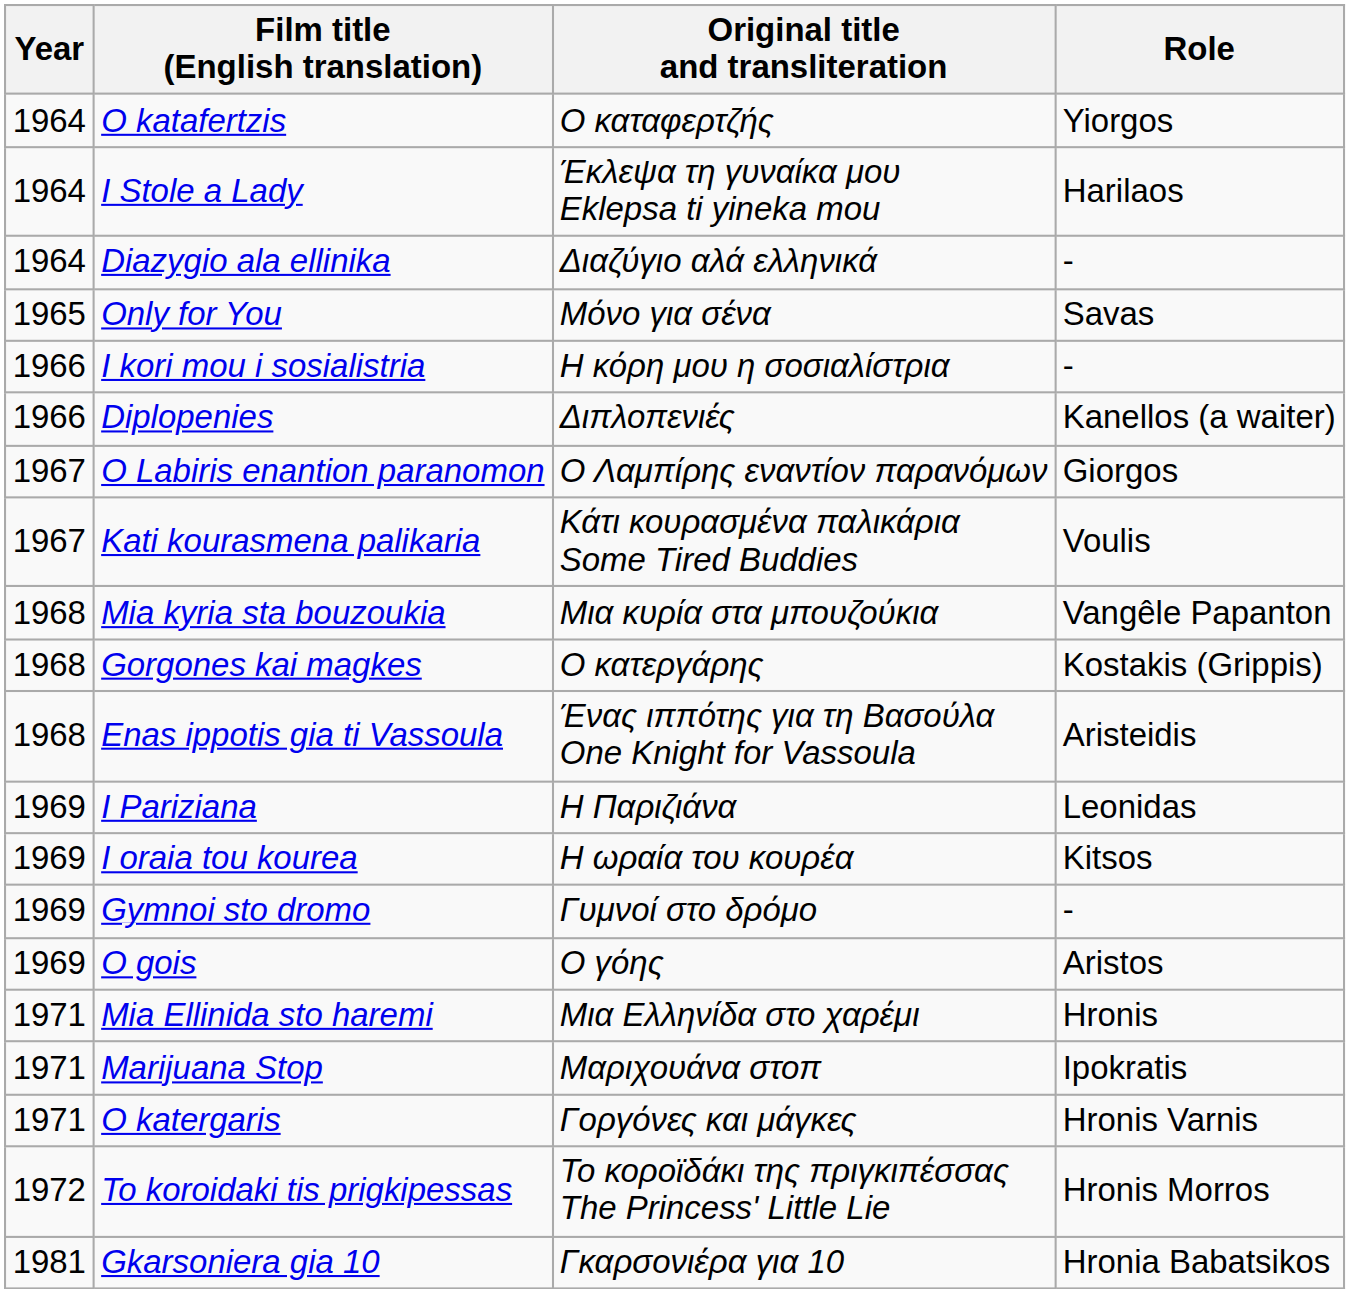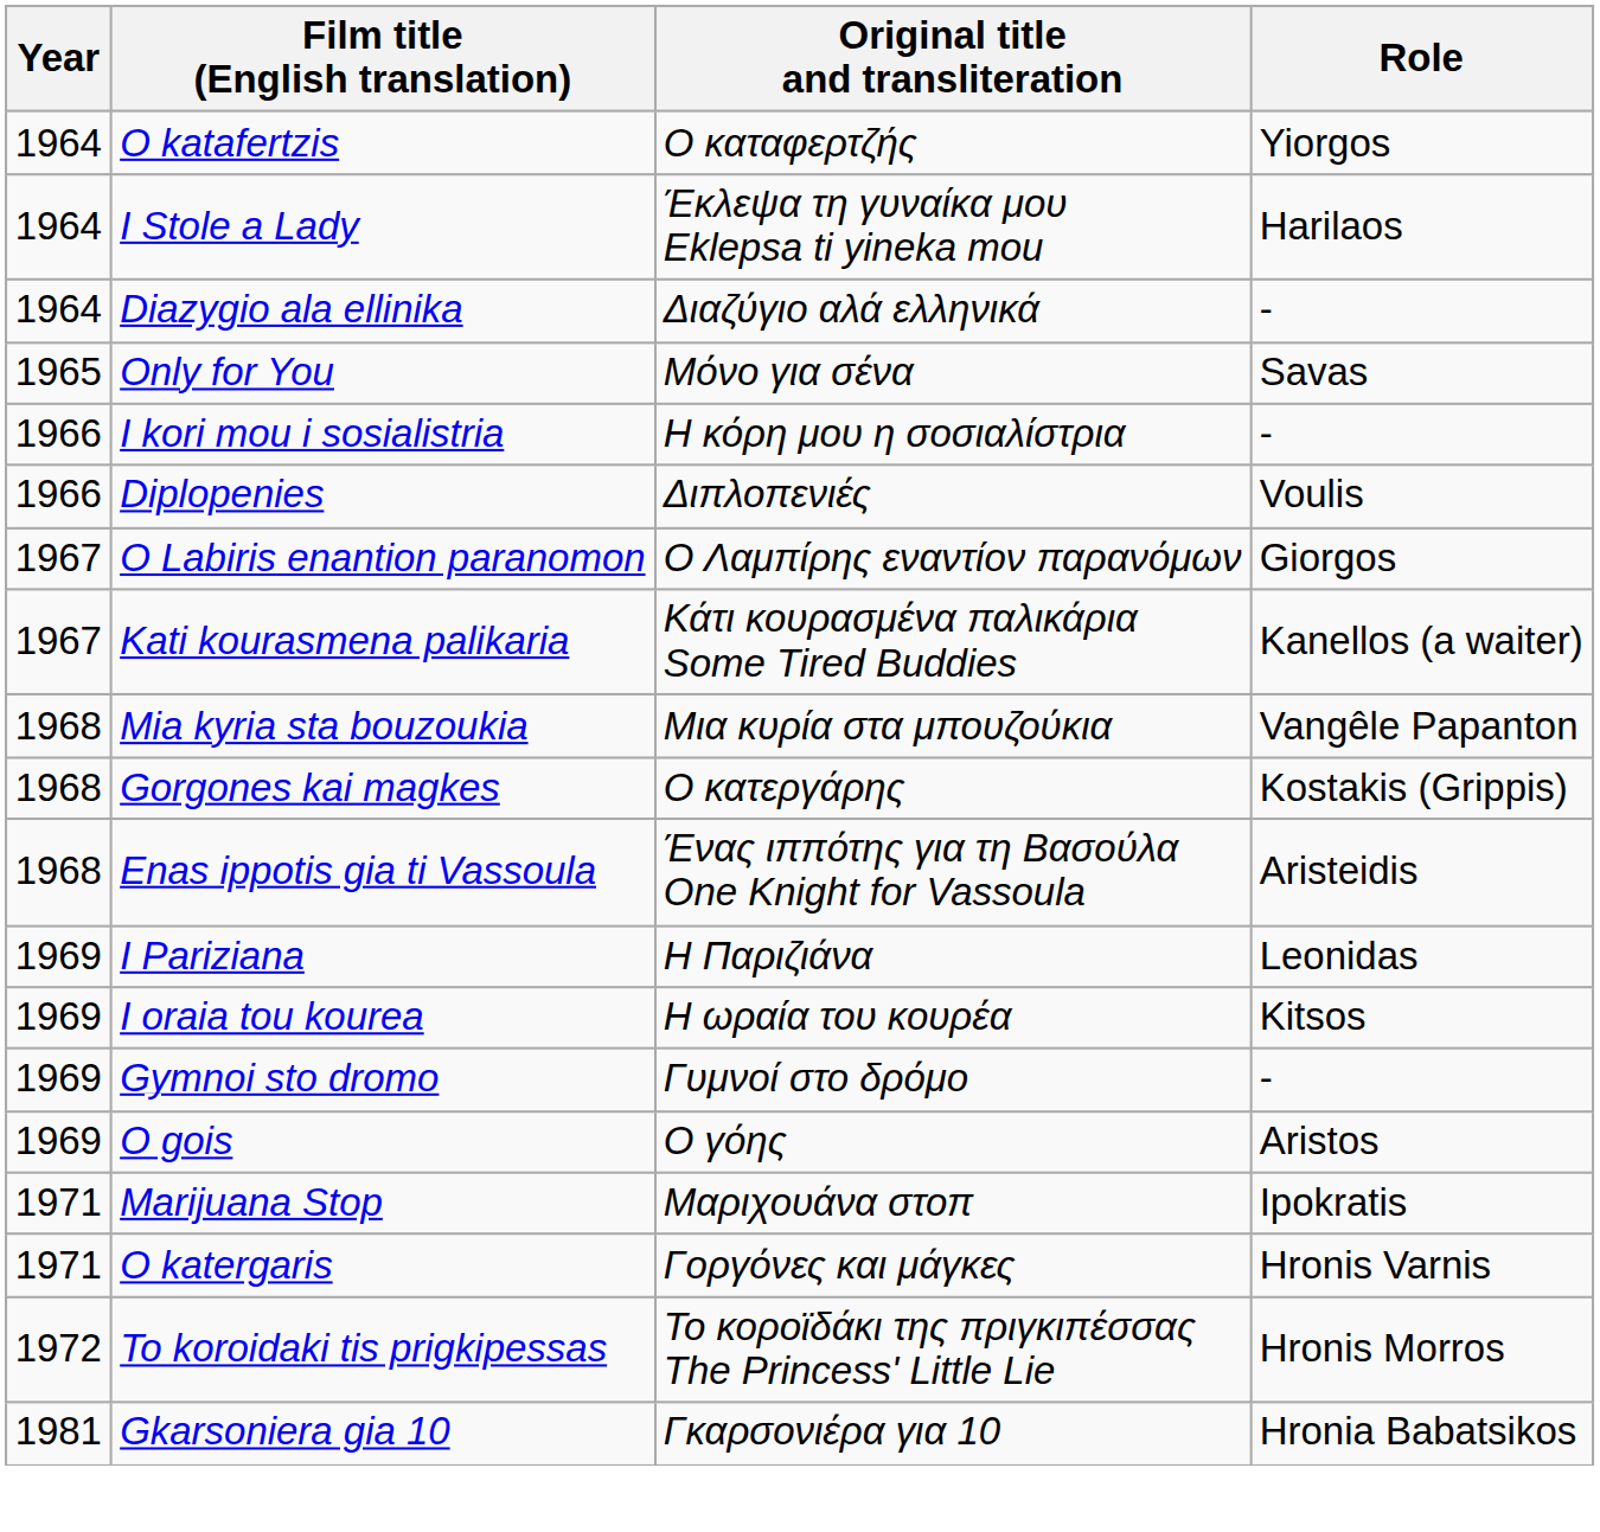Diplopenies | Role: Kanellos (a waiter) -> Voulis
Kati kourasmena palikaria | Role: Voulis -> Kanellos (a waiter)
- row: 1971 | Mia Ellinida sto haremi | Μια Ελληνίδα στο χαρέμι | Hronis
